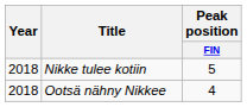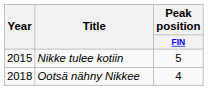Nikke tulee kotiin | Year: 2018 -> 2015
